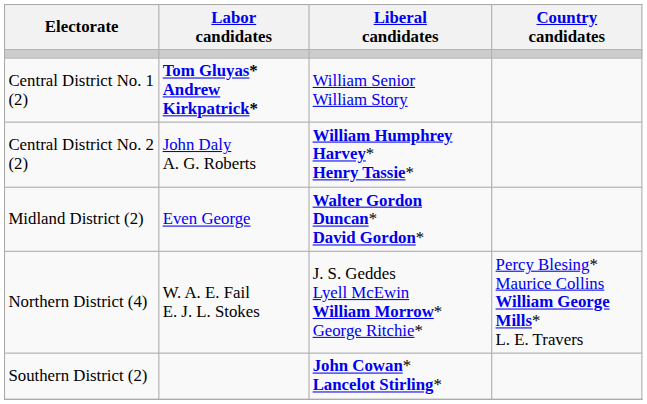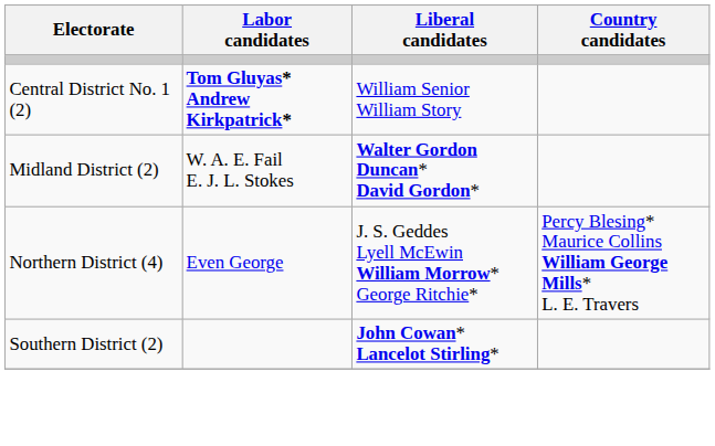- row: Central District No. 2 (2) | John Daly A. G. Roberts | William Humphrey Harvey* Henry Tassie*
Midland District (2) | Labor candidates: Even George -> W. A. E. Fail E. J. L. Stokes
Northern District (4) | Labor candidates: W. A. E. Fail E. J. L. Stokes -> Even George
